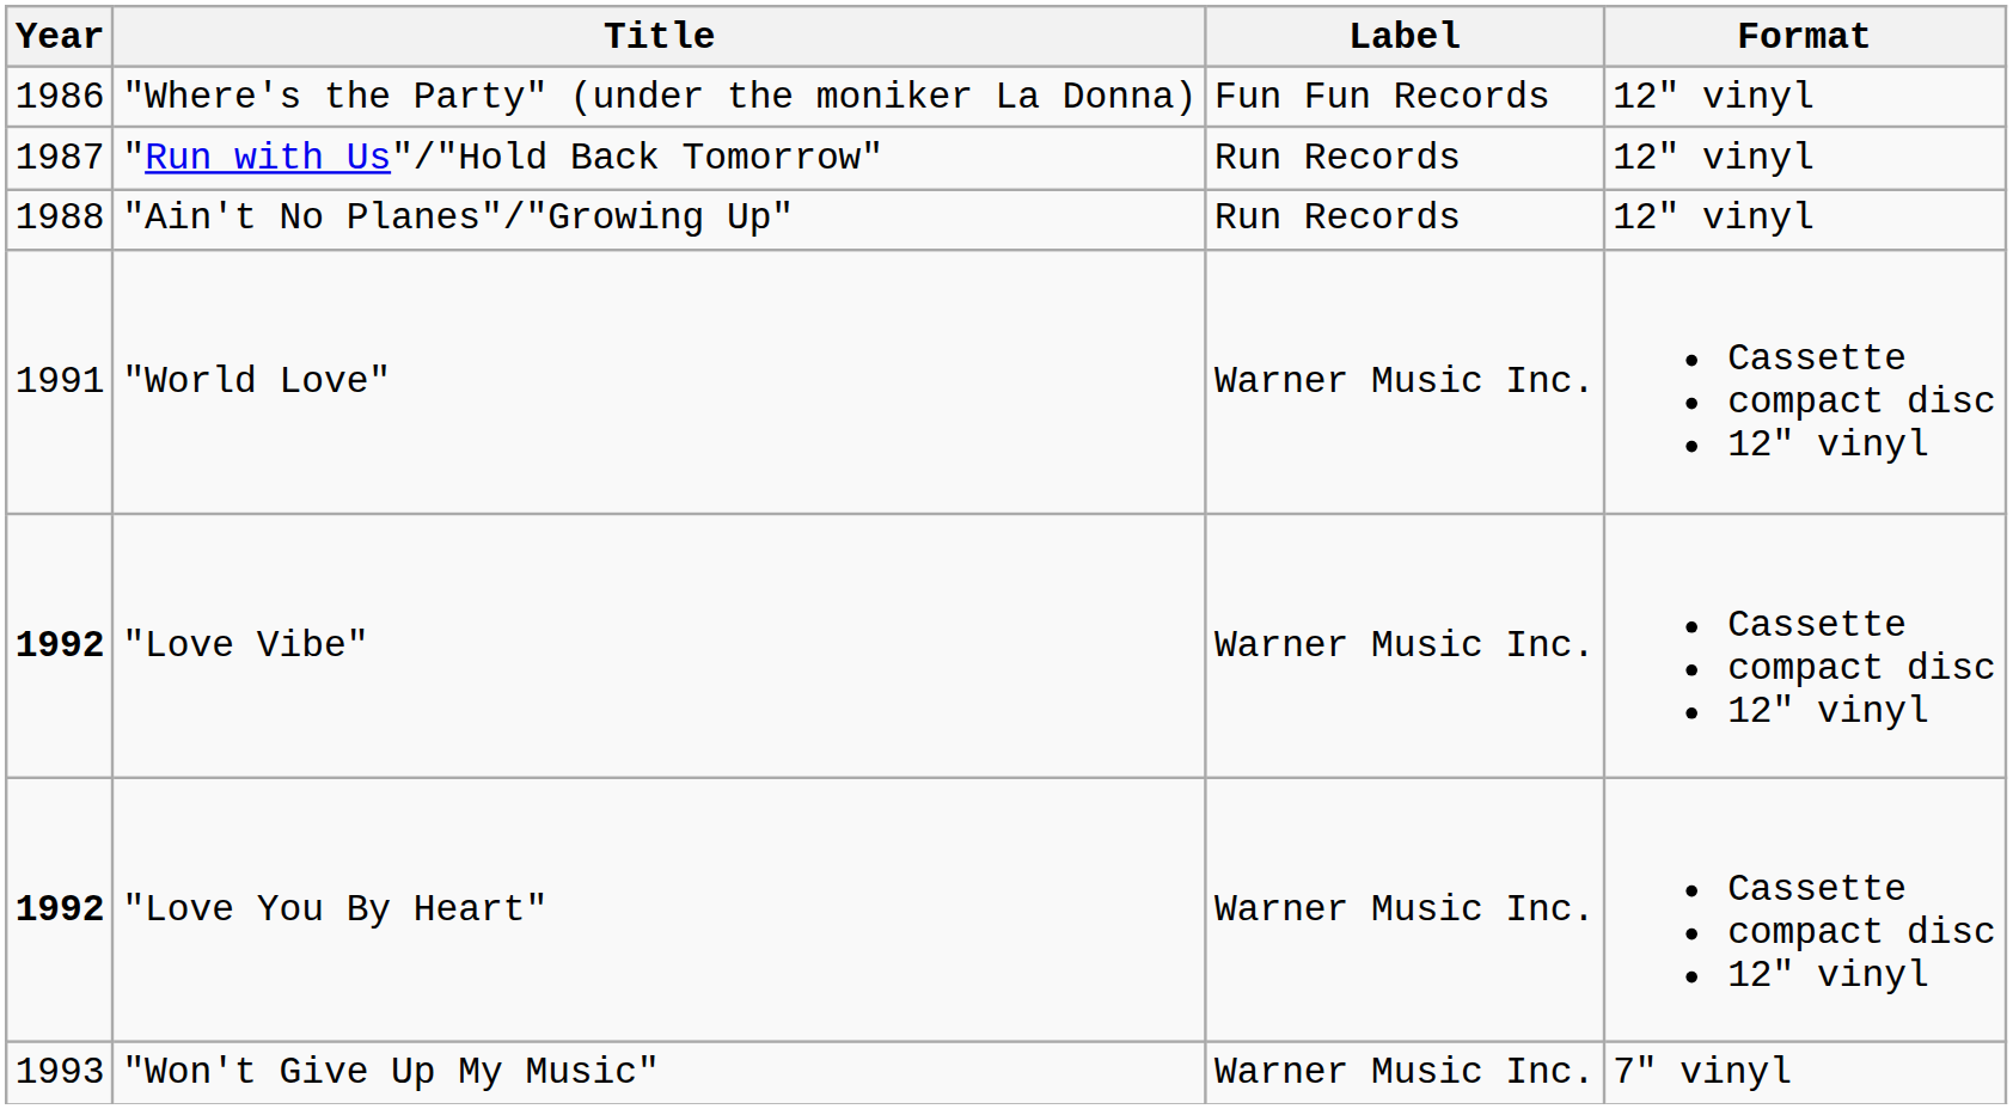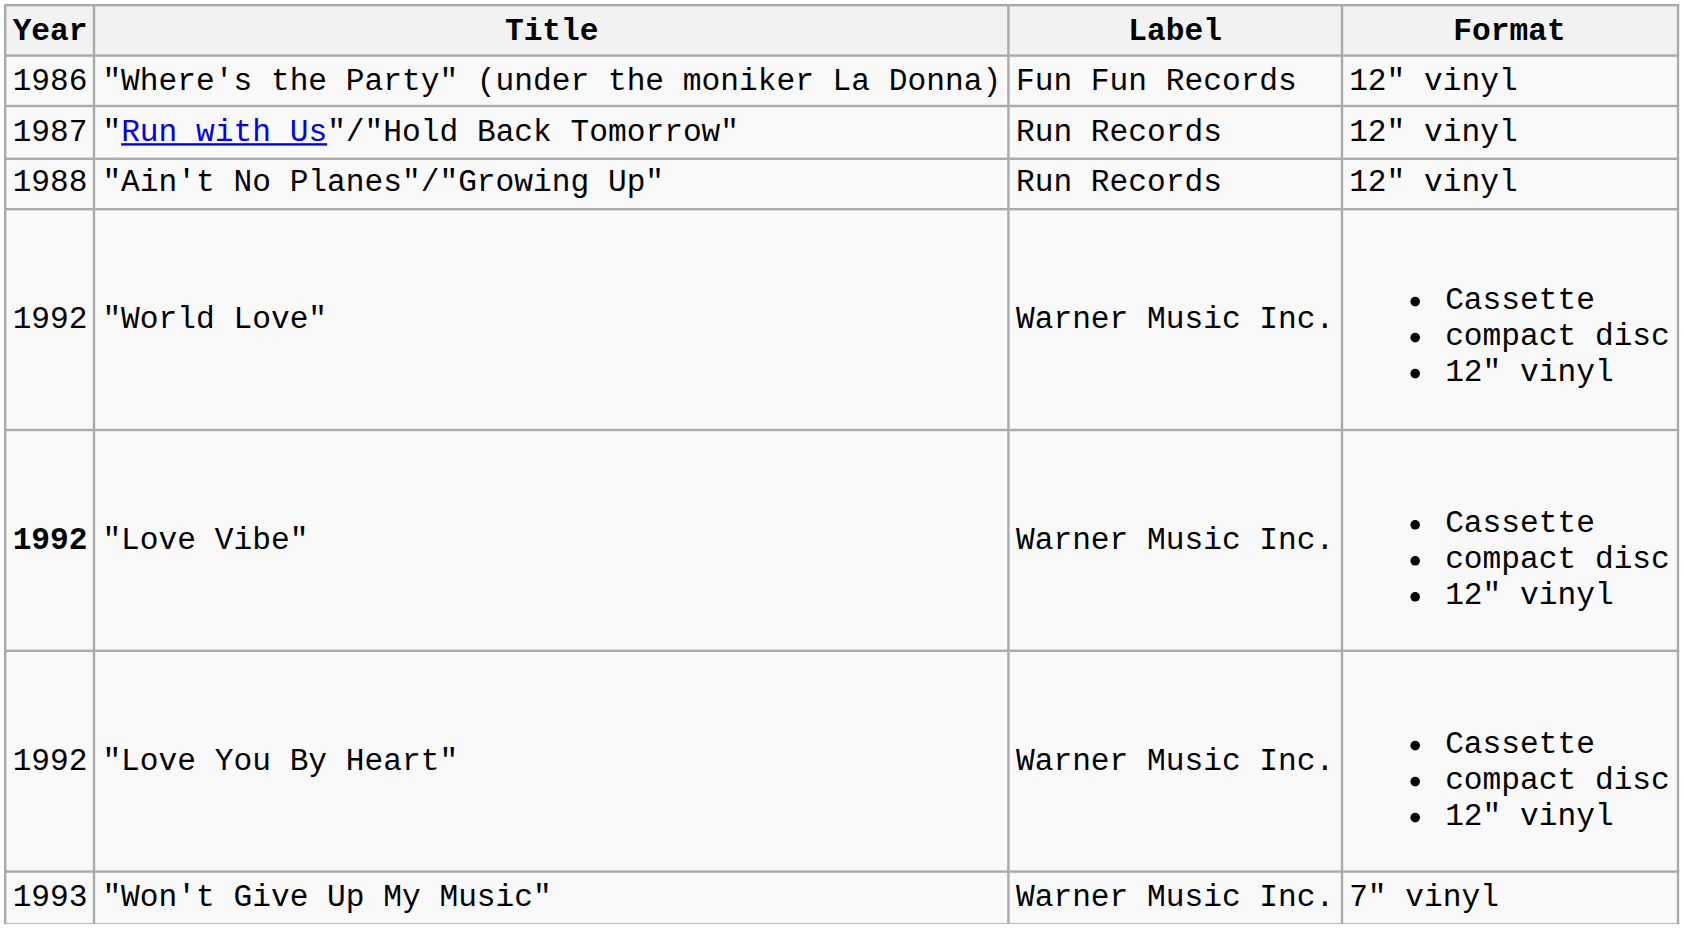"World Love" | Year: 1991 -> 1992
"Love You By Heart" | Year: bold -> normal
